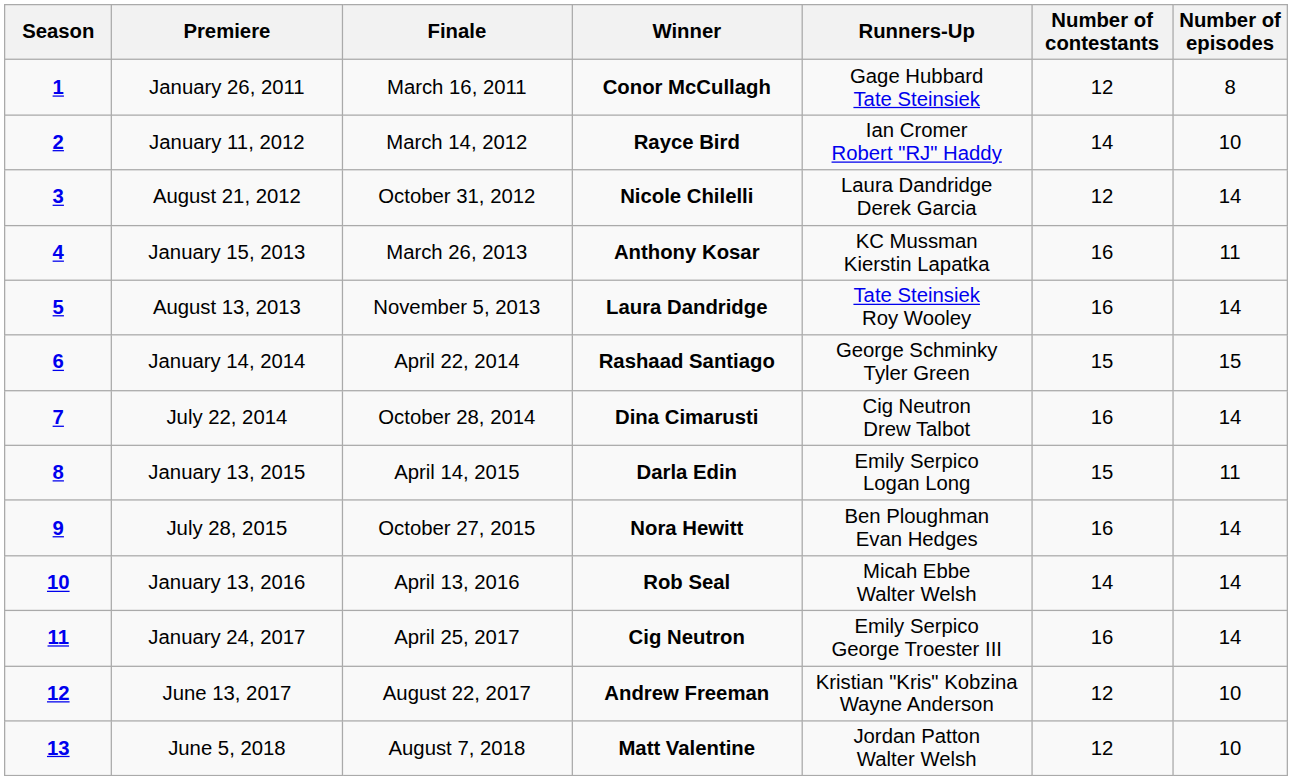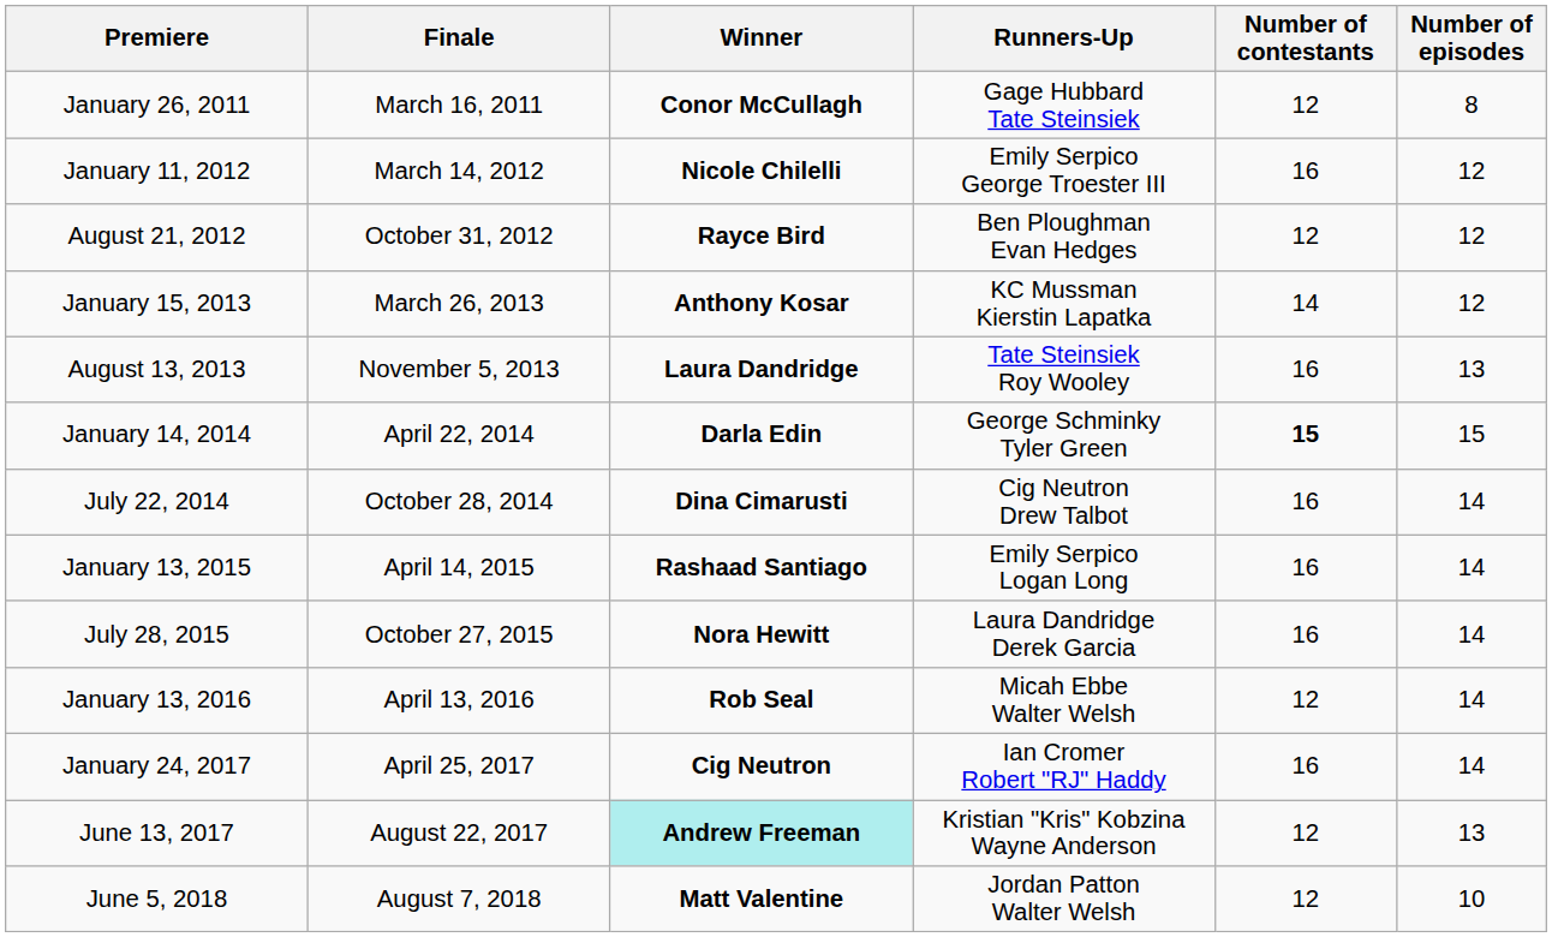- column: Season | 1 | 2 | 3 | 4 | 5 | 6 | 7 | 8 | 9 | 10 | 11 | 12 | 13
January 11, 2012 | Winner: Rayce Bird -> Nicole Chilelli
January 11, 2012 | Runners-Up: Ian Cromer Robert "RJ" Haddy -> Emily Serpico George Troester III
January 11, 2012 | Number of contestants: 14 -> 16
January 11, 2012 | Number of episodes: 10 -> 12
August 21, 2012 | Winner: Nicole Chilelli -> Rayce Bird
August 21, 2012 | Runners-Up: Laura Dandridge Derek Garcia -> Ben Ploughman Evan Hedges
August 21, 2012 | Number of episodes: 14 -> 12
January 15, 2013 | Number of contestants: 16 -> 14
January 15, 2013 | Number of episodes: 11 -> 12
August 13, 2013 | Number of episodes: 14 -> 13
January 14, 2014 | Winner: Rashaad Santiago -> Darla Edin
January 14, 2014 | Number of contestants: normal -> bold
January 13, 2015 | Winner: Darla Edin -> Rashaad Santiago
January 13, 2015 | Number of contestants: 15 -> 16
January 13, 2015 | Number of episodes: 11 -> 14
July 28, 2015 | Runners-Up: Ben Ploughman Evan Hedges -> Laura Dandridge Derek Garcia
January 13, 2016 | Number of contestants: 14 -> 12
January 24, 2017 | Runners-Up: Emily Serpico George Troester III -> Ian Cromer Robert "RJ" Haddy
June 13, 2017 | Winner: no background -> paleturquoise background
June 13, 2017 | Number of episodes: 10 -> 13
